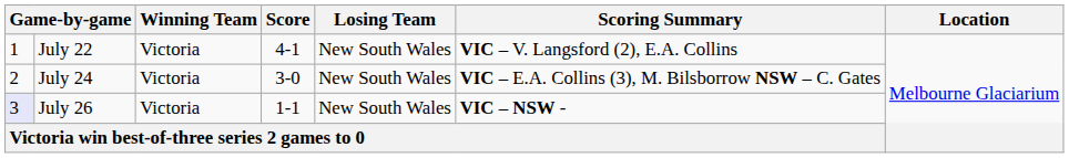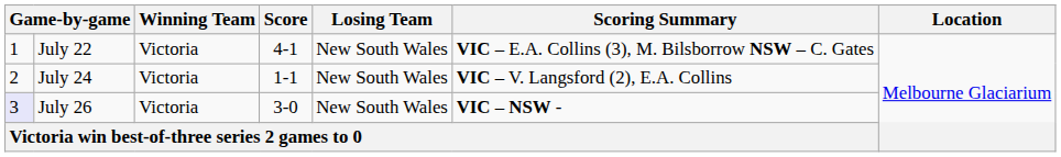July 22 | Scoring Summary: VIC – V. Langsford (2), E.A. Collins -> VIC – E.A. Collins (3), M. Bilsborrow NSW – C. Gates
July 24 | Score: 3-0 -> 1-1
July 24 | Scoring Summary: VIC – E.A. Collins (3), M. Bilsborrow NSW – C. Gates -> VIC – V. Langsford (2), E.A. Collins
July 26 | Score: 1-1 -> 3-0
